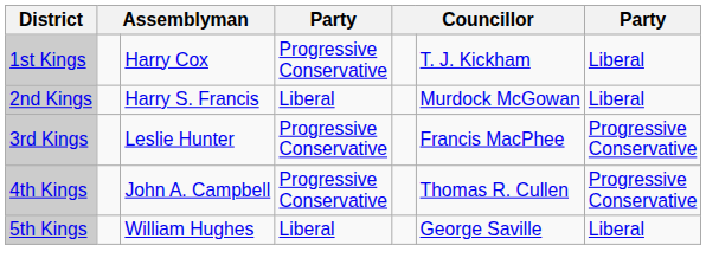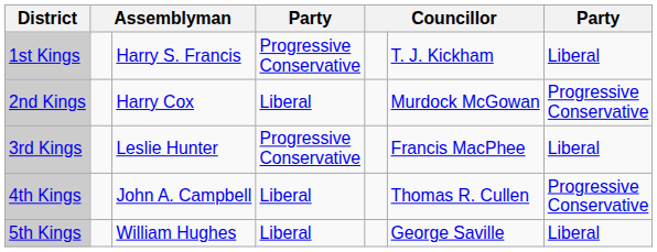1st Kings | column 3: Harry Cox -> Harry S. Francis
2nd Kings | column 3: Harry S. Francis -> Harry Cox
2nd Kings | column 7: Liberal -> Progressive Conservative
3rd Kings | column 7: Progressive Conservative -> Liberal
4th Kings | column 4: Progressive Conservative -> Liberal
